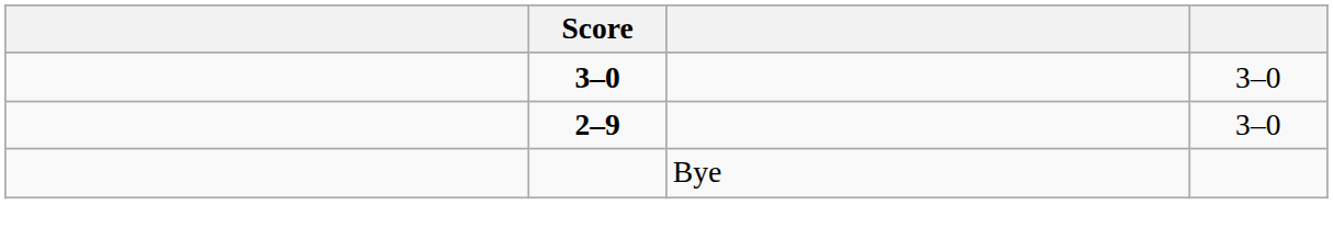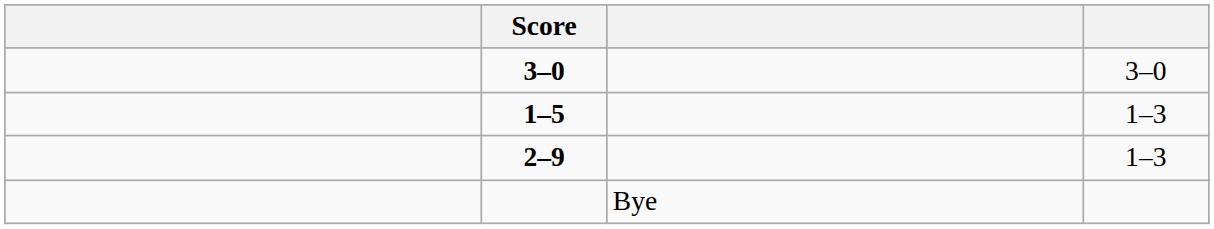+ row: 1–5 | 1–3
2–9 | column 4: 3–0 -> 1–3
